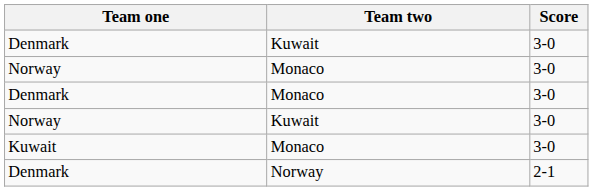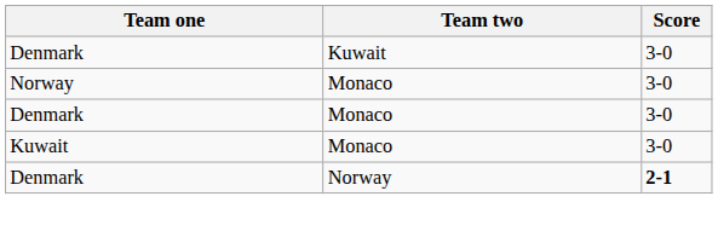- row: Norway | Kuwait | 3-0
Denmark / Norway | Score: normal -> bold
